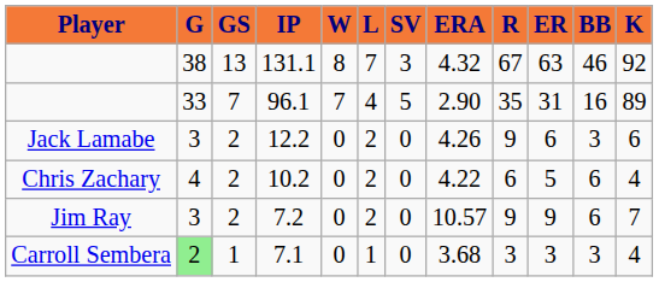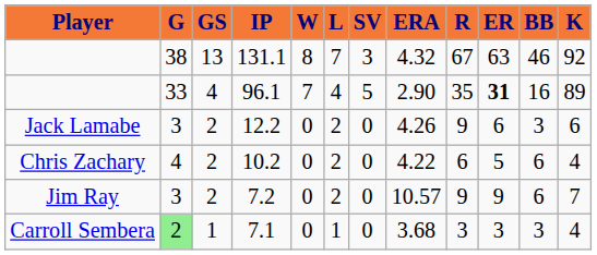96.1 | GS: 7 -> 4
96.1 | ER: normal -> bold
